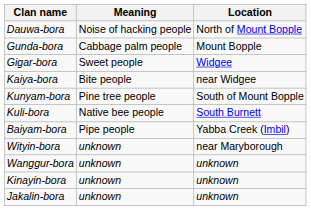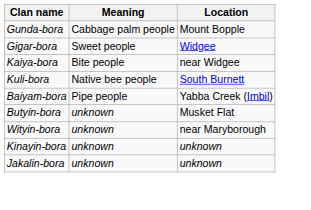- row: Dauwa-bora | Noise of hacking people | North of Mount Bopple
- row: Kunyam-bora | Pine tree people | South of Mount Bopple
+ row: Butyin-bora | unknown | Musket Flat
- row: Wanggur-bora | unknown | unknown
